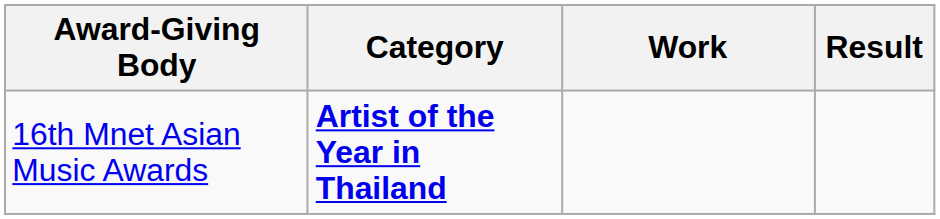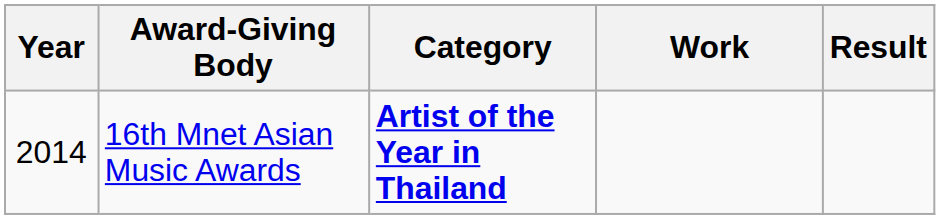+ column: Year | 2014
